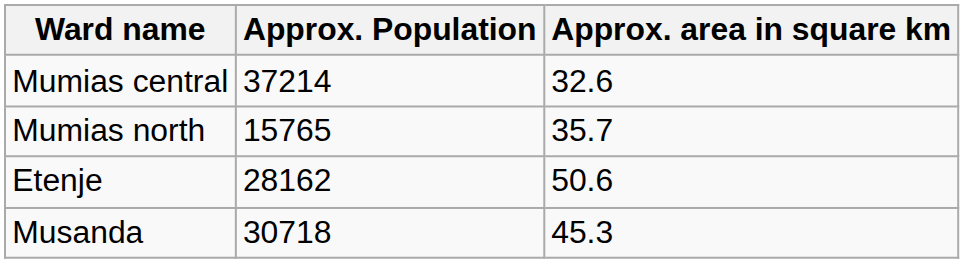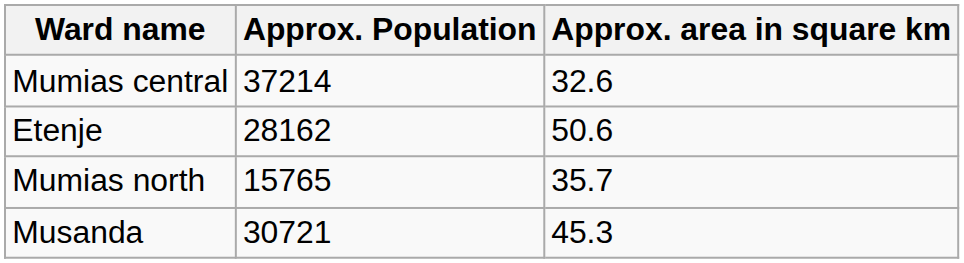rows swapped: Mumias north <-> Etenje
Musanda | Approx. Population: 30718 -> 30721
